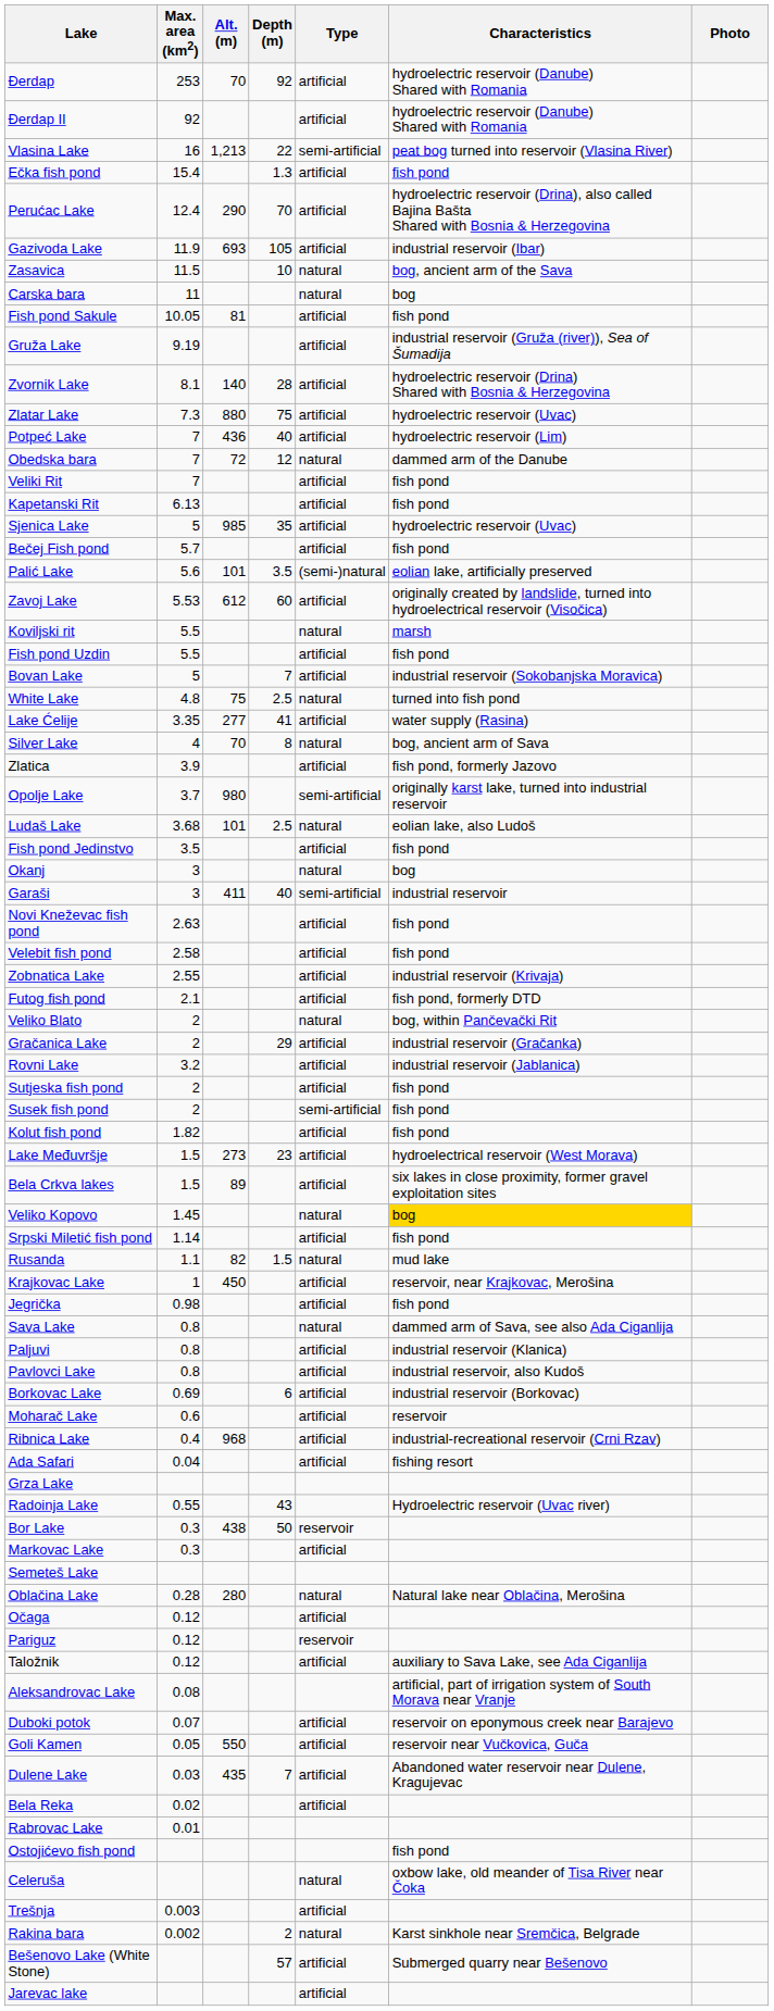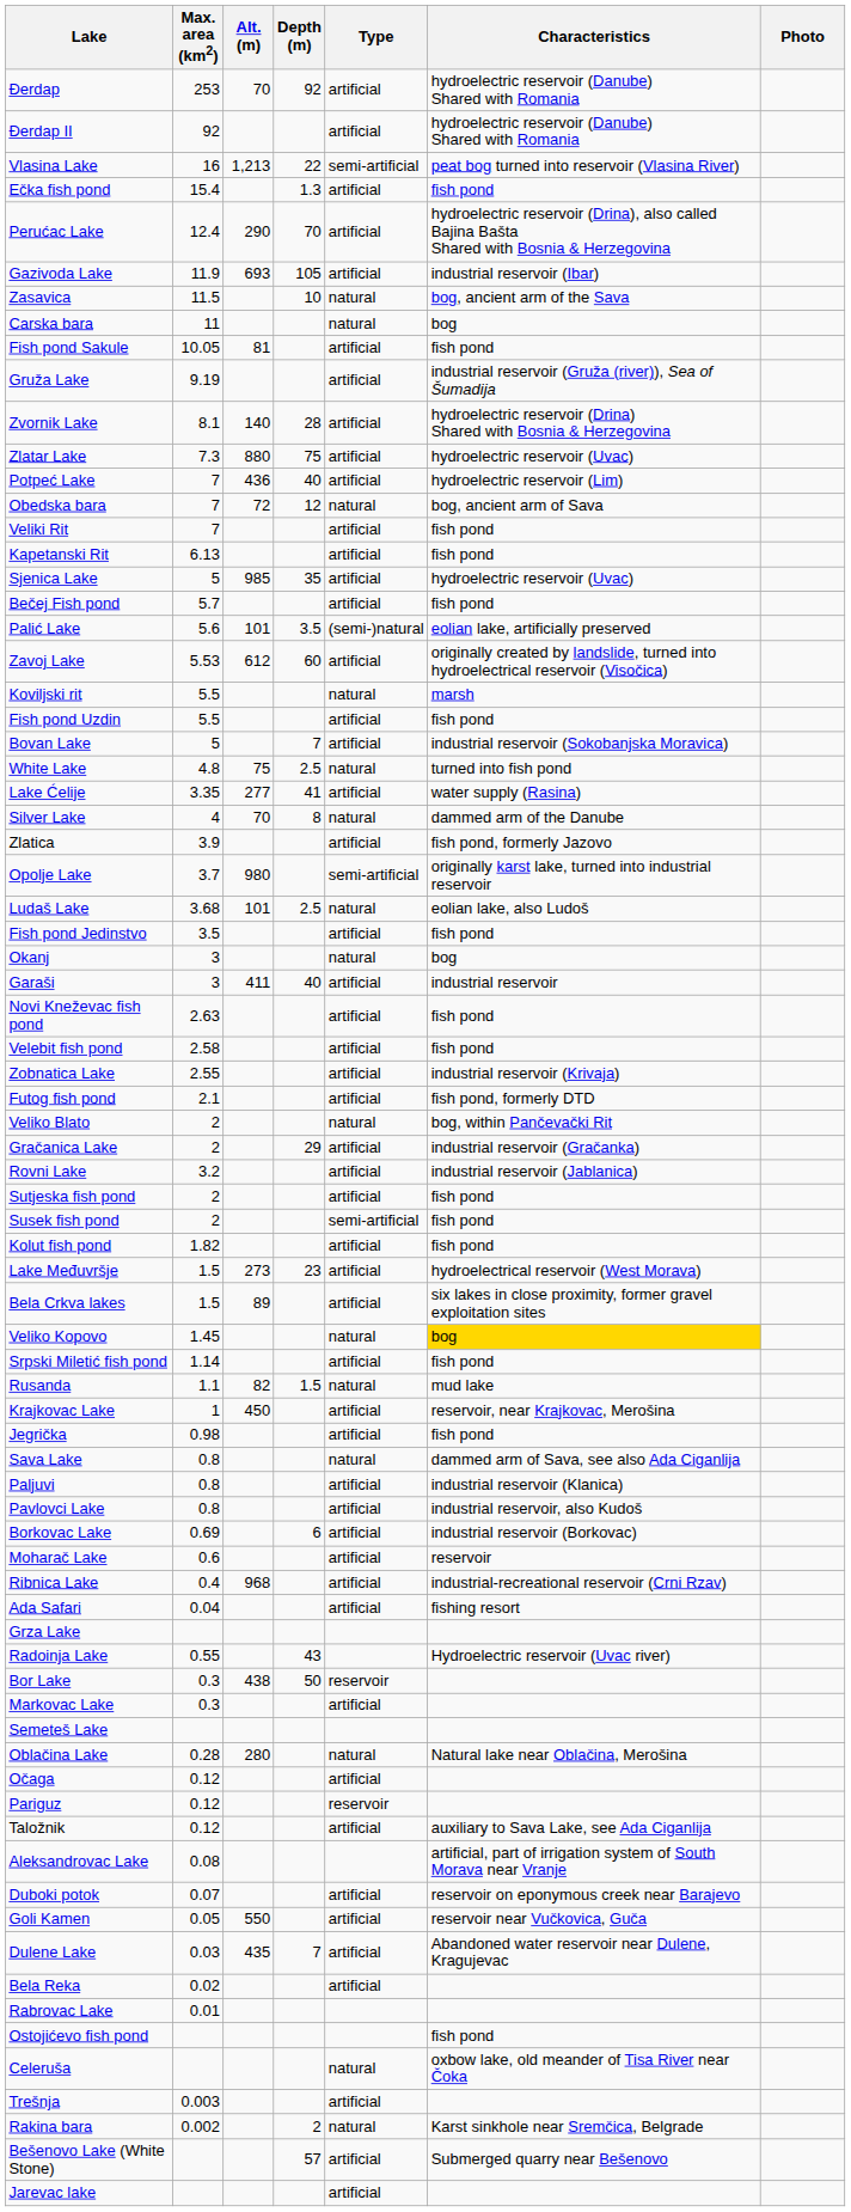Obedska bara | Characteristics: dammed arm of the Danube -> bog, ancient arm of Sava
Silver Lake | Characteristics: bog, ancient arm of Sava -> dammed arm of the Danube
Garaši | Type: semi-artificial -> artificial
